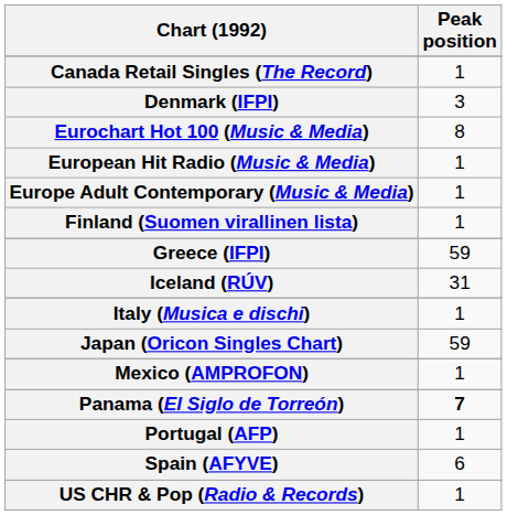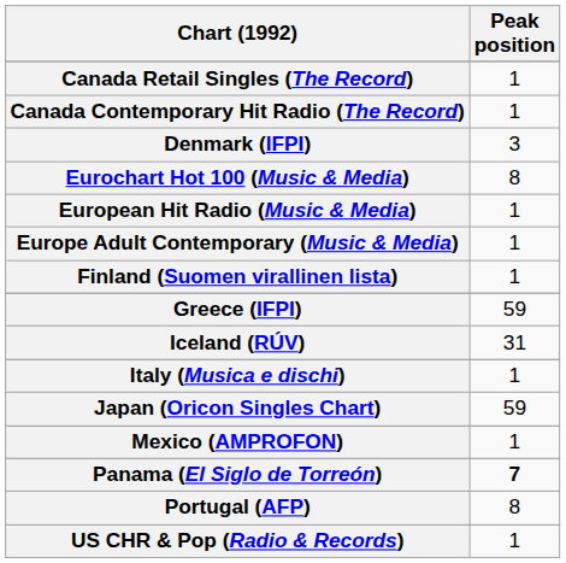+ row: Canada Contemporary Hit Radio (The Record) | 1
Portugal (AFP) | Peak position: 1 -> 8
- row: Spain (AFYVE) | 6
